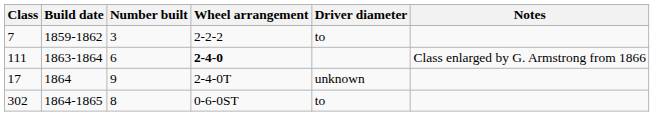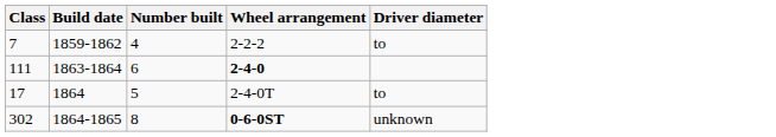- column: Notes | Class enlarged by G. Armstrong from 1866
7 | Number built: 3 -> 4
17 | Number built: 9 -> 5
17 | Driver diameter: unknown -> to
302 | Wheel arrangement: normal -> bold
302 | Driver diameter: to -> unknown
